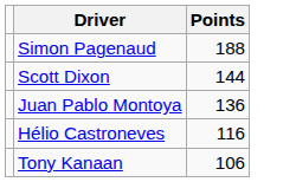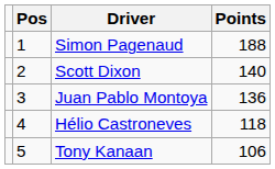+ column: Pos | 1 | 2 | 3 | 4 | 5
Scott Dixon | Points: 144 -> 140
Hélio Castroneves | Points: 116 -> 118
